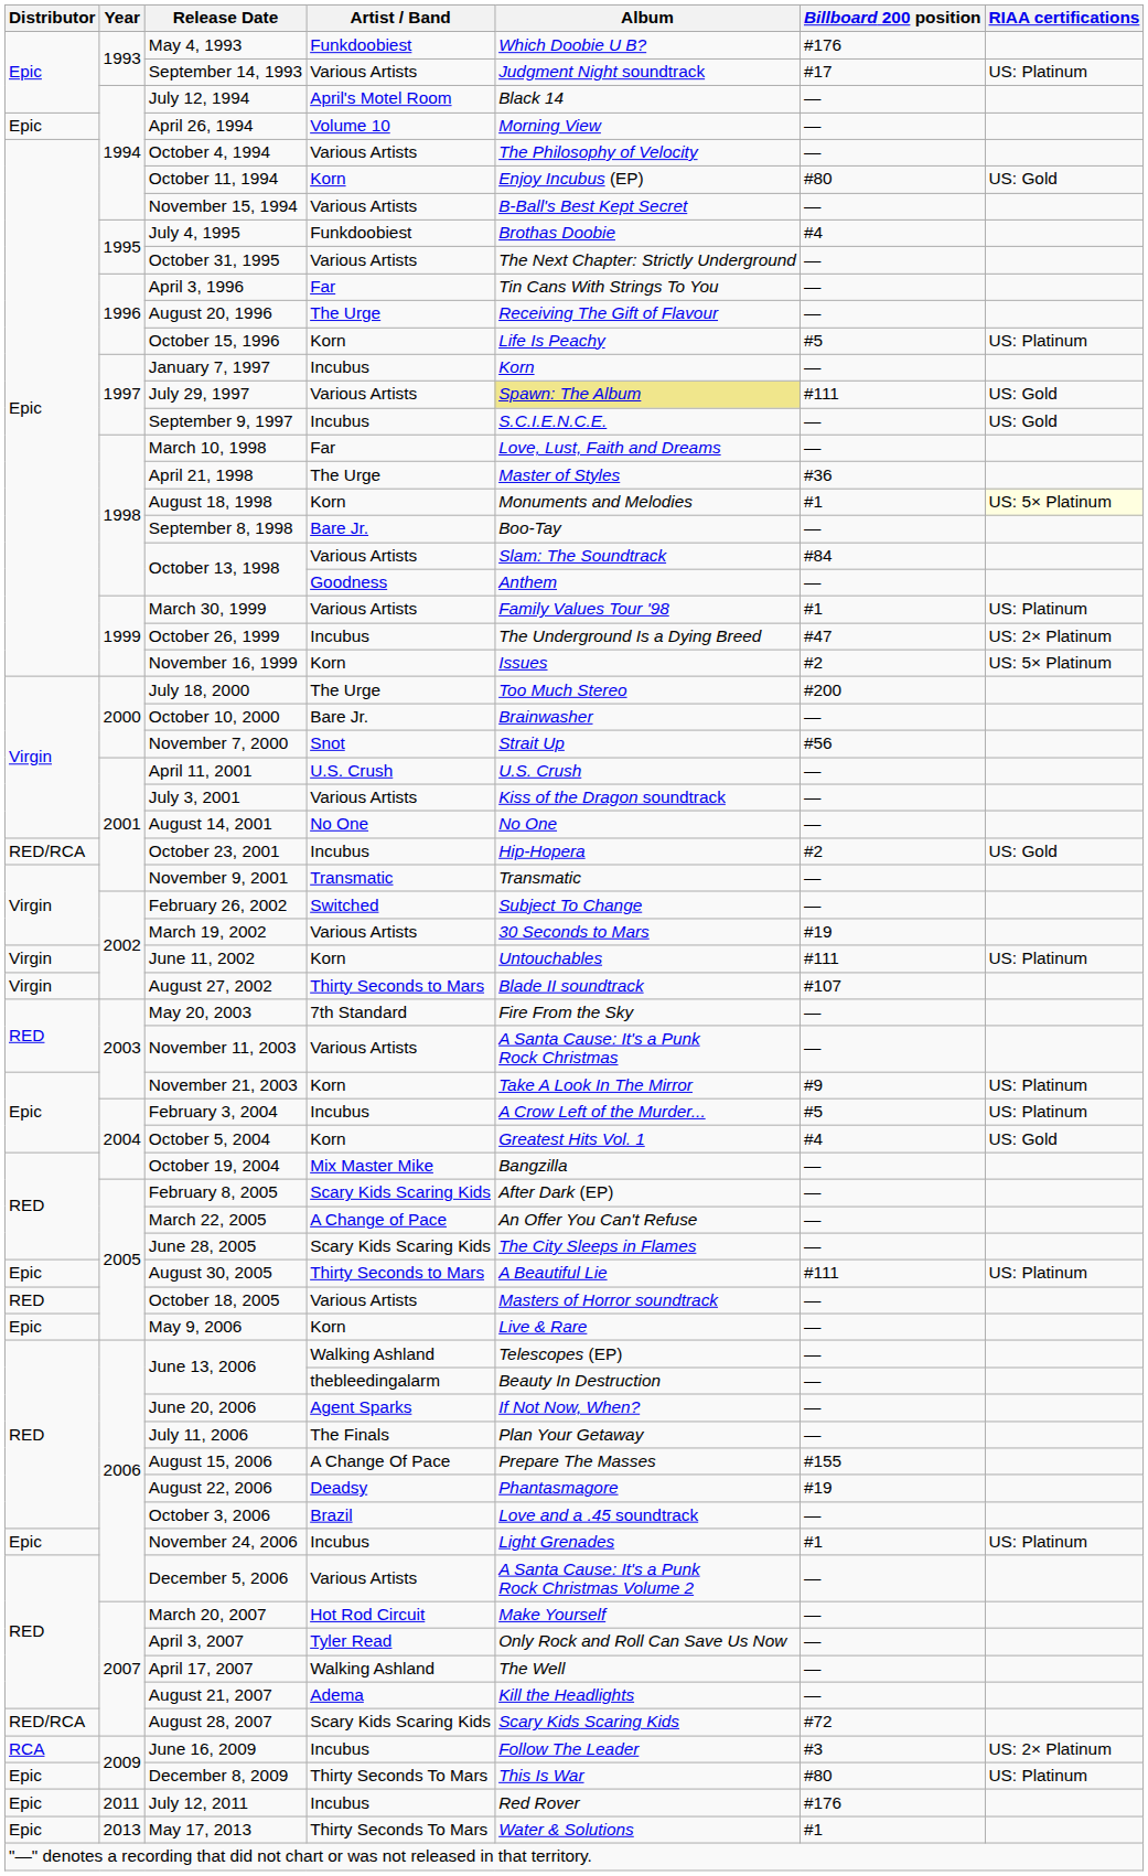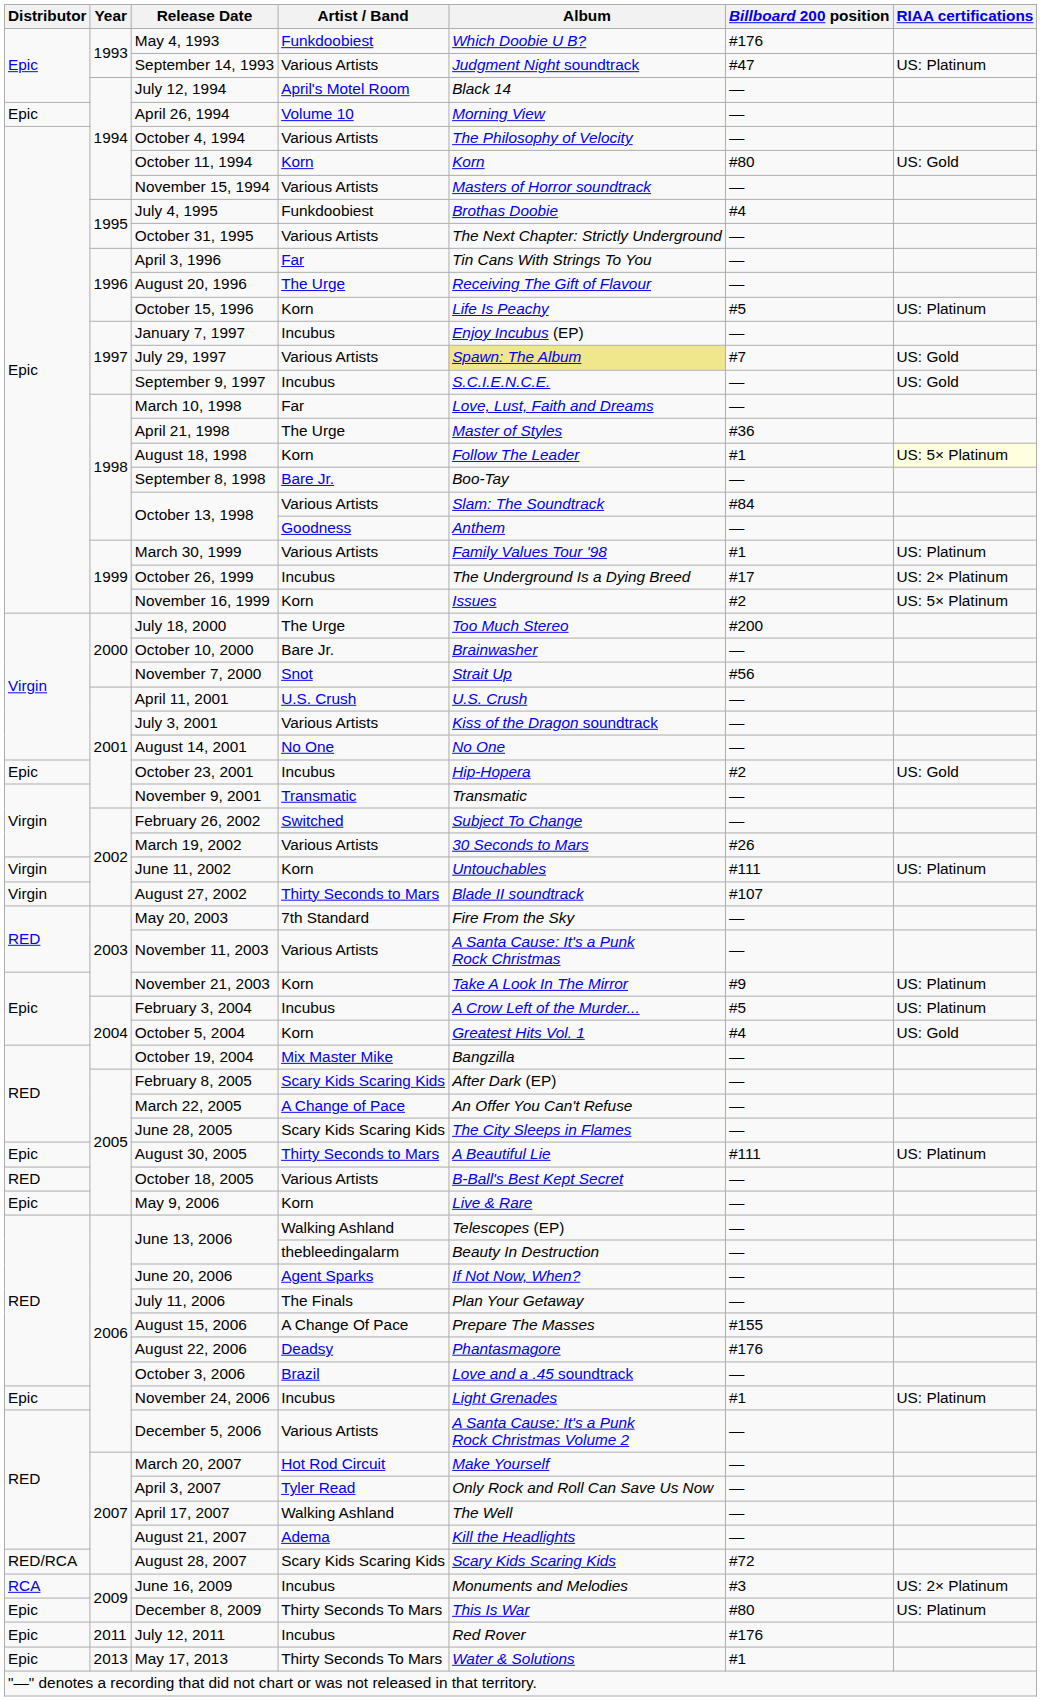September 14, 1993 | Billboard 200 position: #17 -> #47
October 11, 1994 | Album: Enjoy Incubus (EP) -> Korn
November 15, 1994 | Album: B-Ball's Best Kept Secret -> Masters of Horror soundtrack
January 7, 1997 | Album: Korn -> Enjoy Incubus (EP)
July 29, 1997 | Billboard 200 position: #111 -> #7
August 18, 1998 | Album: Monuments and Melodies -> Follow The Leader
October 26, 1999 | Billboard 200 position: #47 -> #17
October 23, 2001 | Distributor: RED/RCA -> Epic
March 19, 2002 | Billboard 200 position: #19 -> #26
October 18, 2005 | Album: Masters of Horror soundtrack -> B-Ball's Best Kept Secret
August 22, 2006 | Billboard 200 position: #19 -> #176
June 16, 2009 | Album: Follow The Leader -> Monuments and Melodies
